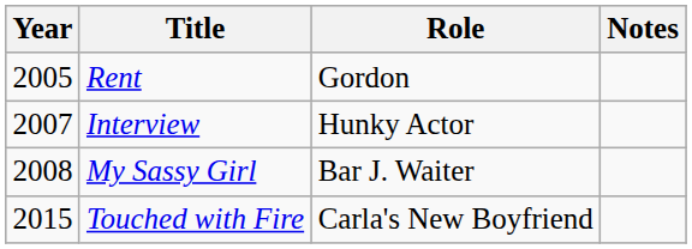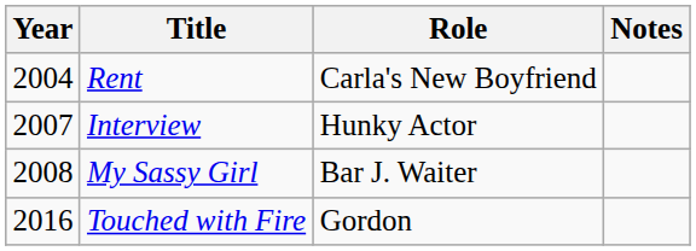Rent | Year: 2005 -> 2004
Rent | Role: Gordon -> Carla's New Boyfriend
Touched with Fire | Year: 2015 -> 2016
Touched with Fire | Role: Carla's New Boyfriend -> Gordon
